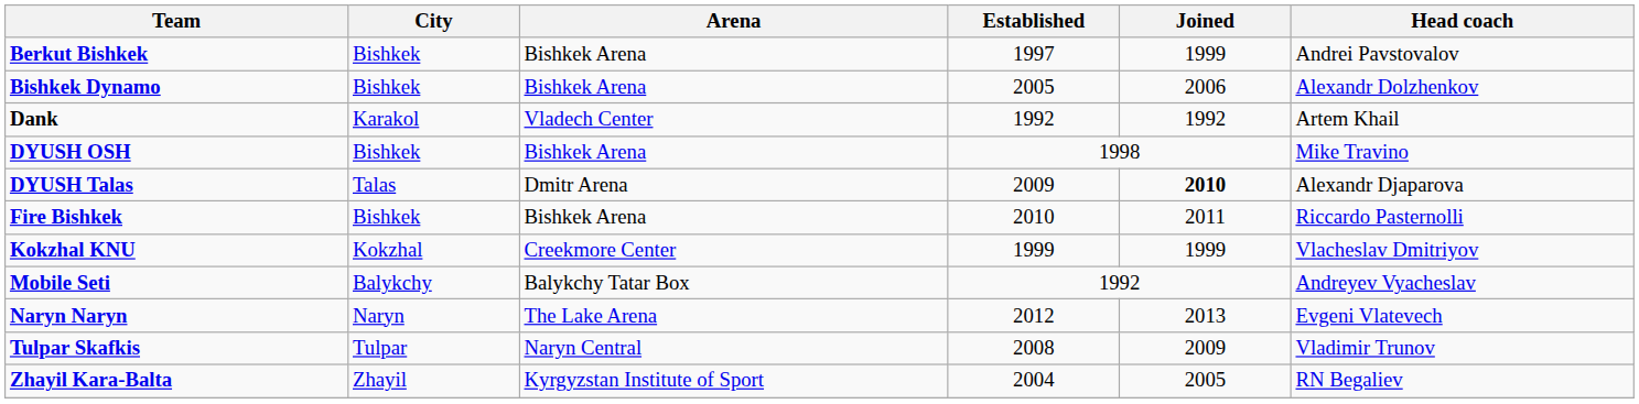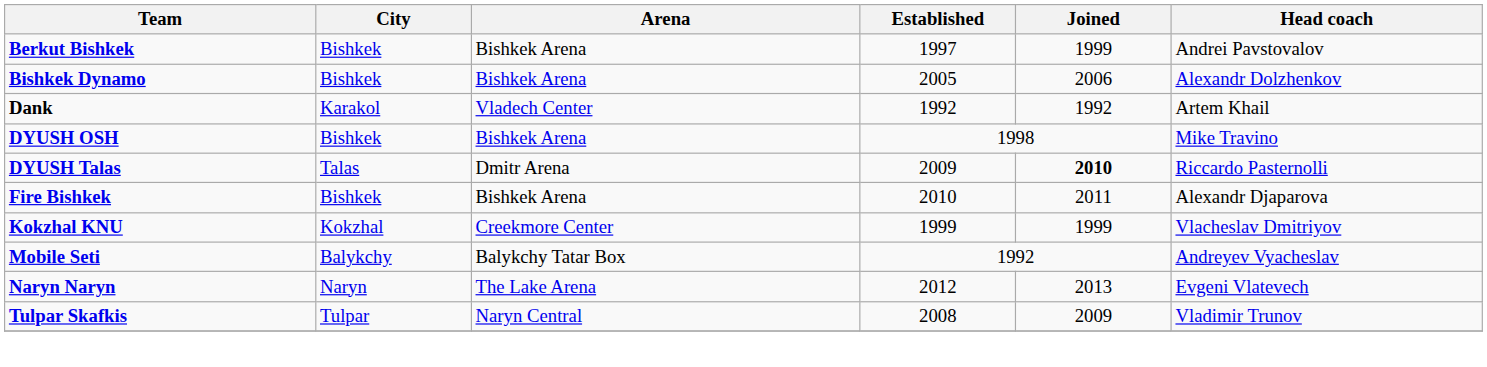DYUSH Talas | Head coach: Alexandr Djaparova -> Riccardo Pasternolli
Fire Bishkek | Head coach: Riccardo Pasternolli -> Alexandr Djaparova
- row: Zhayil Kara-Balta | Zhayil | Kyrgyzstan Institute of Sport | 2004 | 2005 | RN Begaliev
